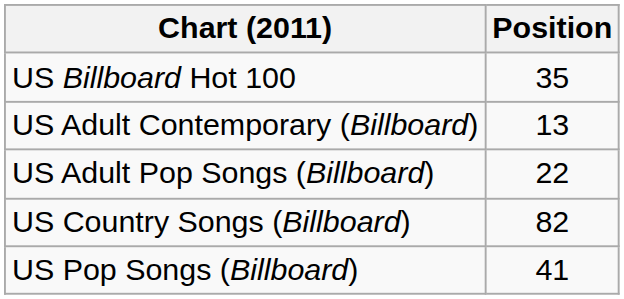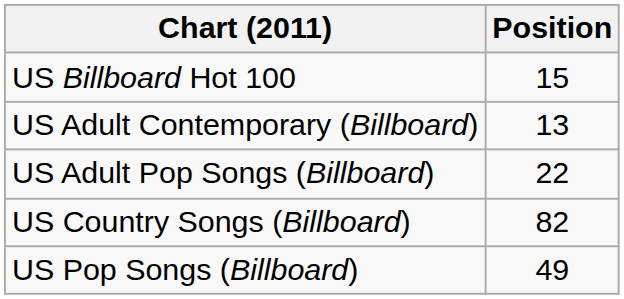US Billboard Hot 100 | Position: 35 -> 15
US Pop Songs (Billboard) | Position: 41 -> 49
